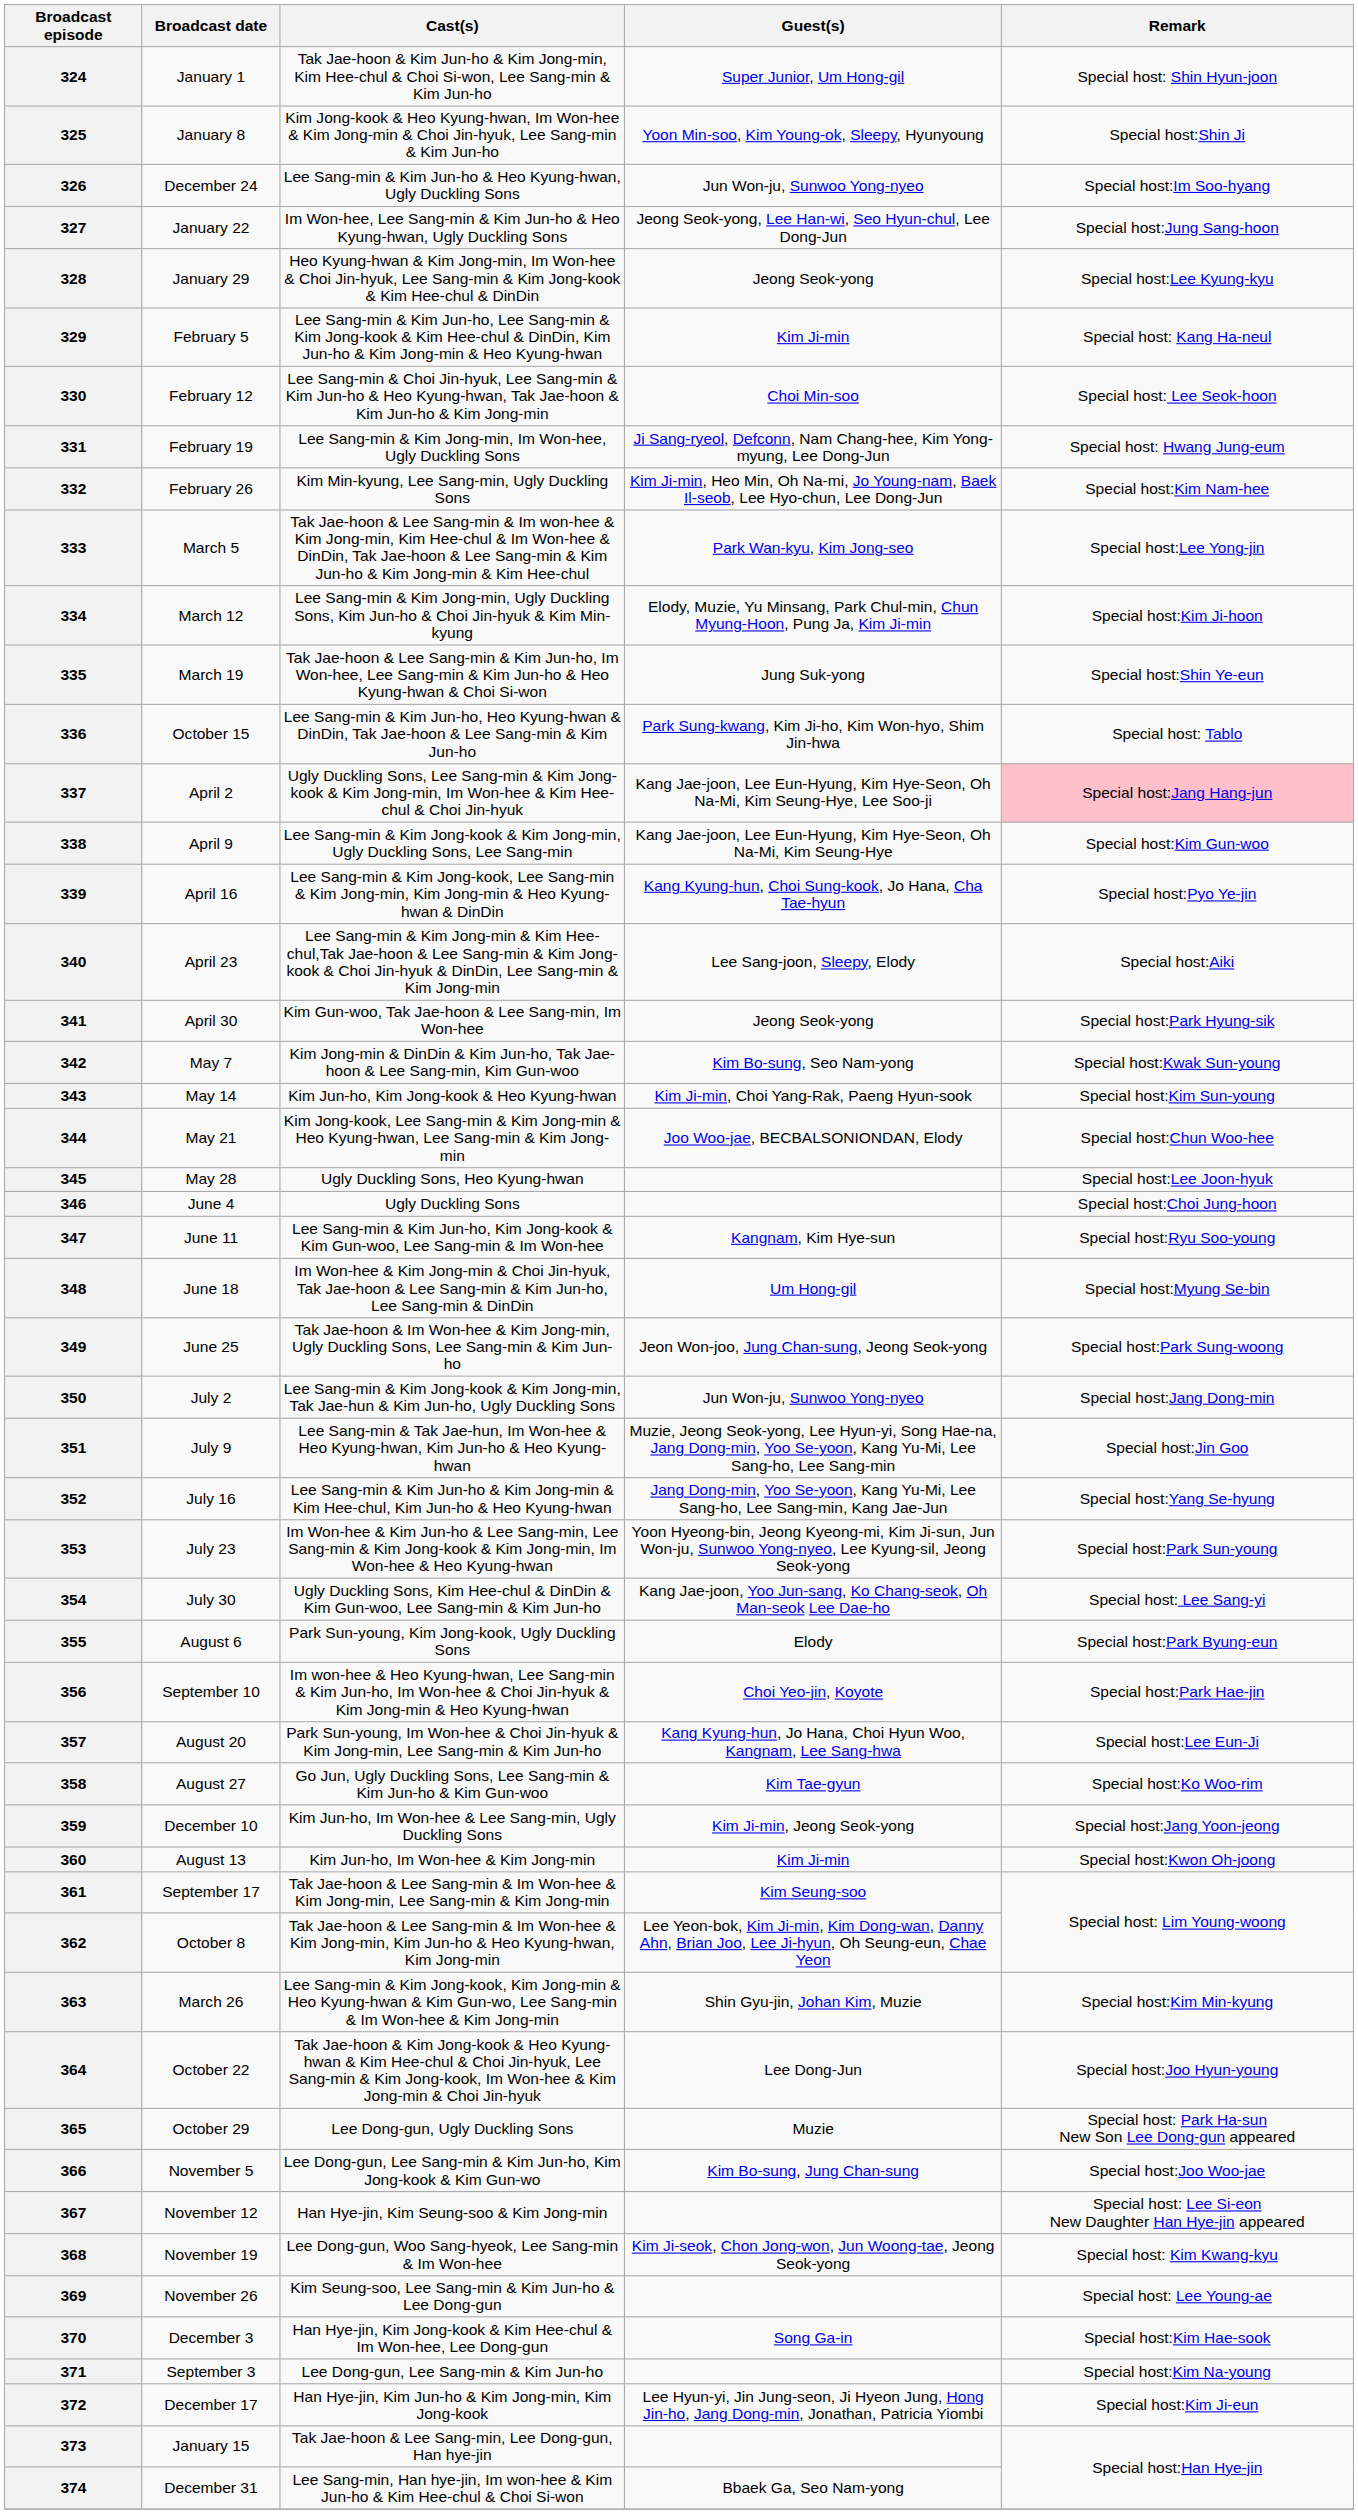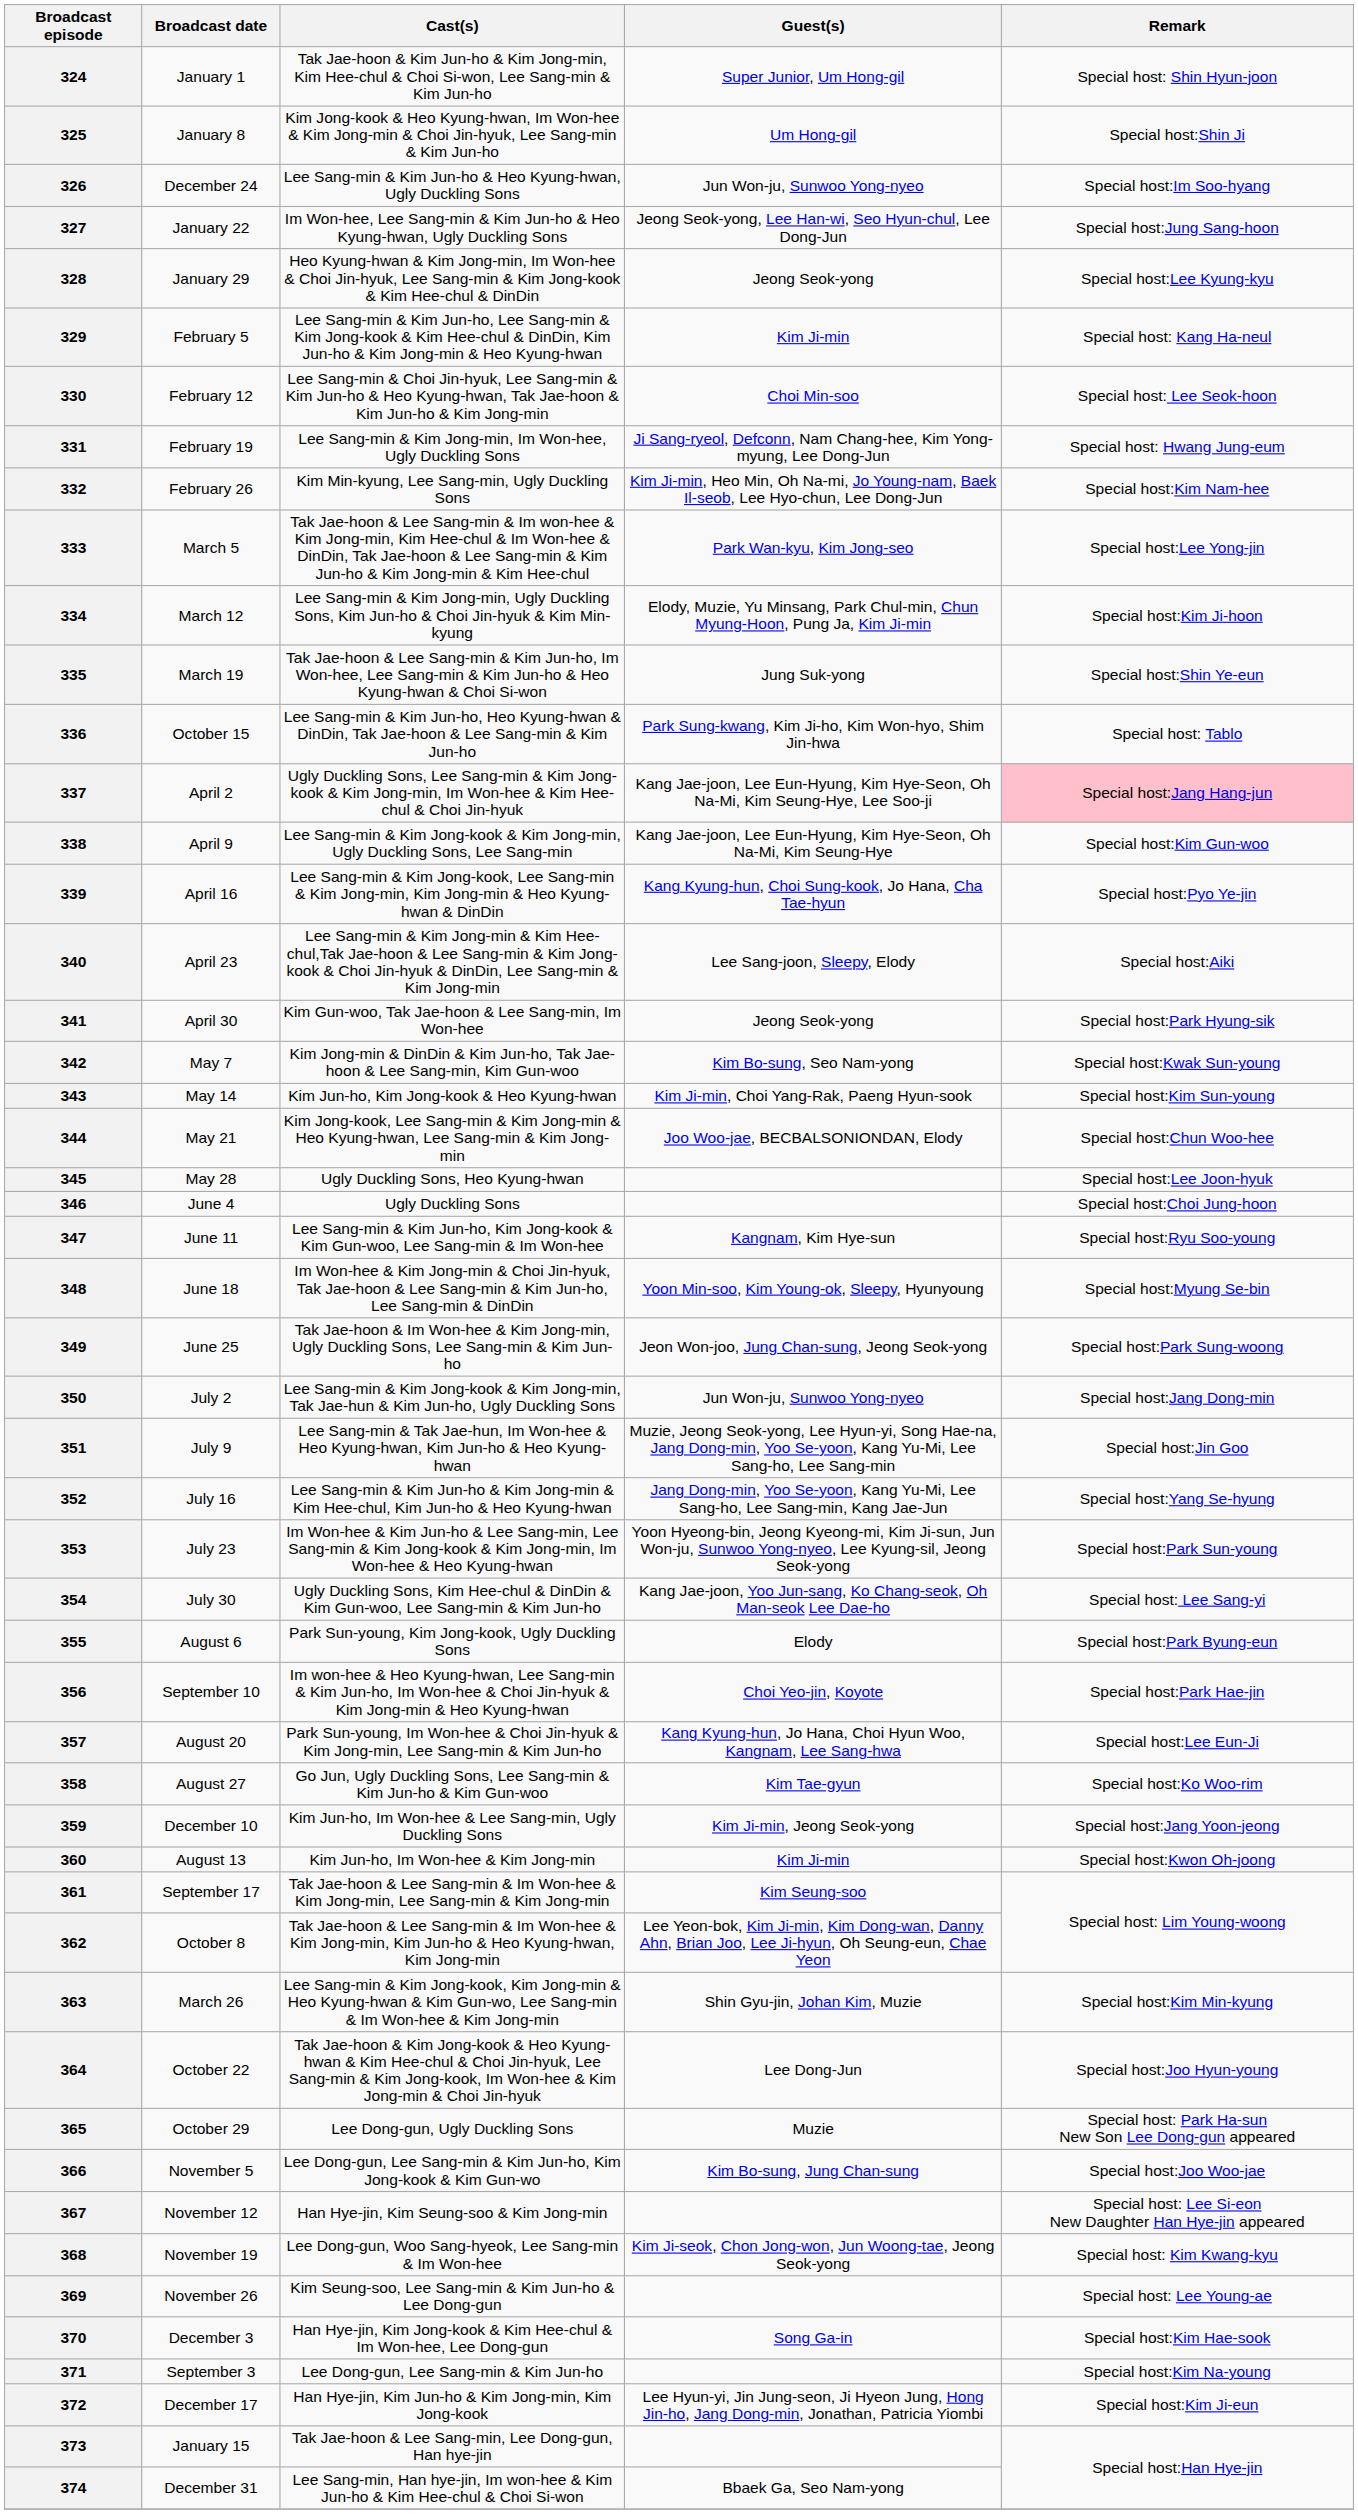325 | Guest(s): Yoon Min-soo, Kim Young-ok, Sleepy, Hyunyoung -> Um Hong-gil
348 | Guest(s): Um Hong-gil -> Yoon Min-soo, Kim Young-ok, Sleepy, Hyunyoung
